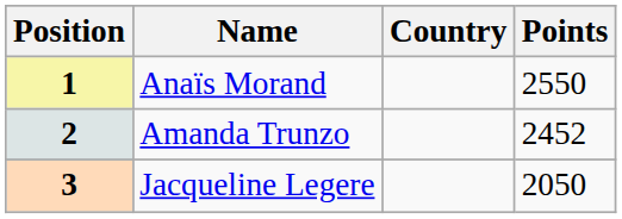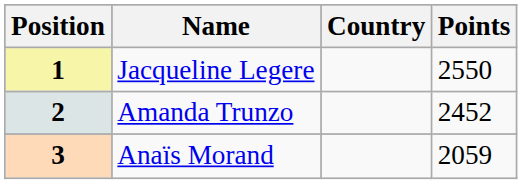1 | Name: Anaïs Morand -> Jacqueline Legere
3 | Name: Jacqueline Legere -> Anaïs Morand
3 | Points: 2050 -> 2059
